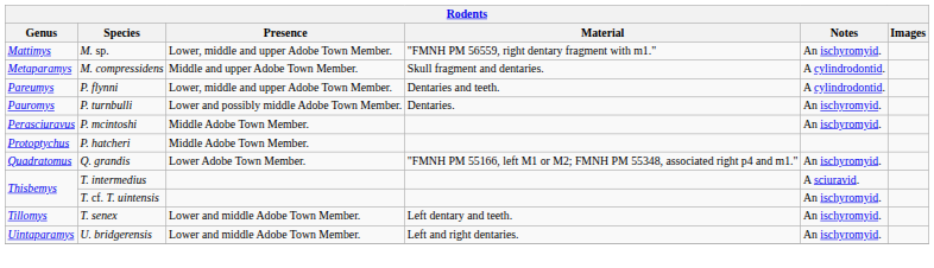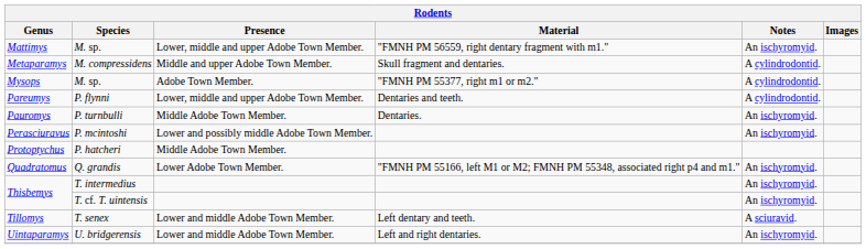+ row: Mysops | M. sp. | Adobe Town Member. | "FMNH PM 55377, right m1 or m2." | A cylindrodontid.
Pauromys | Presence: Lower and possibly middle Adobe Town Member. -> Middle Adobe Town Member.
Perasciuravus | Presence: Middle Adobe Town Member. -> Lower and possibly middle Adobe Town Member.
Thisbemys / T. intermedius | Notes: A sciuravid. -> An ischyromyid.
Tillomys | Notes: An ischyromyid. -> A sciuravid.
